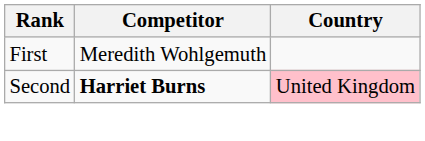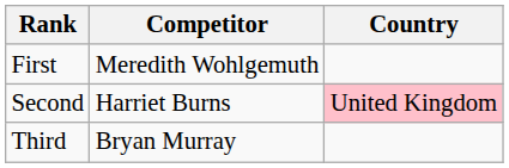Second | Competitor: bold -> normal
+ row: Third | Bryan Murray
